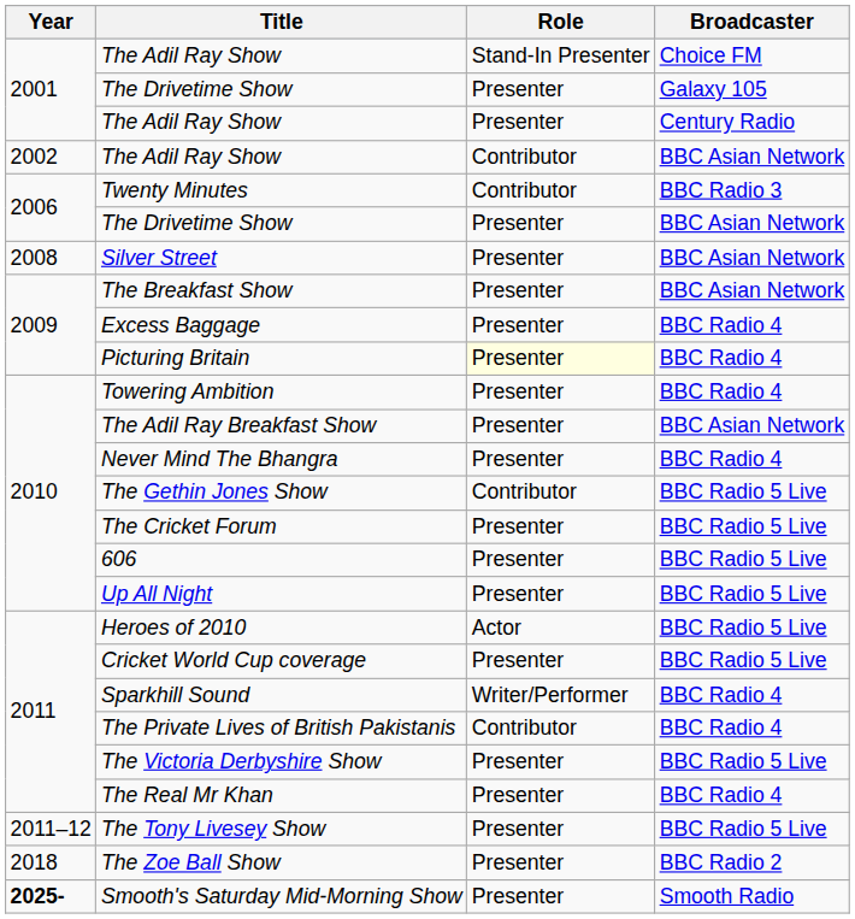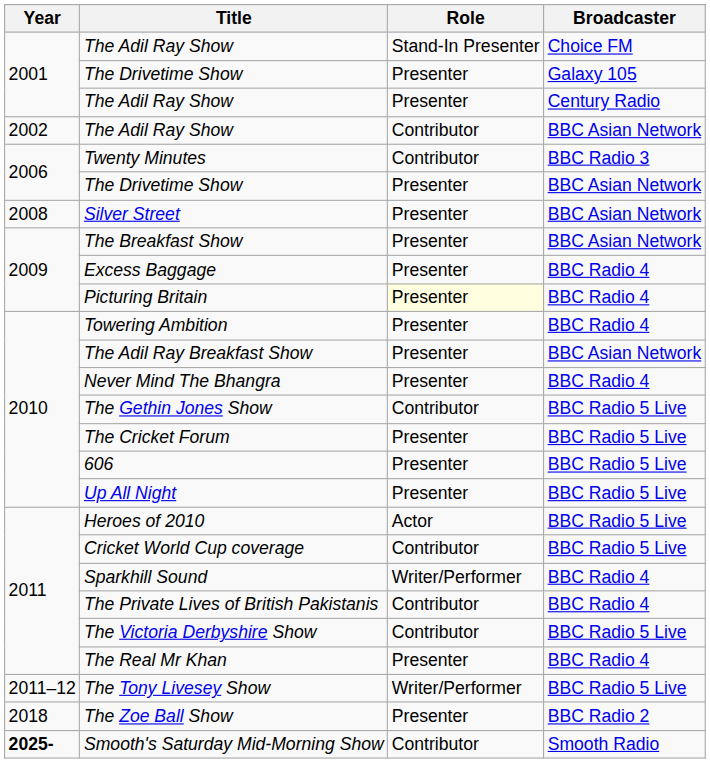Cricket World Cup coverage | Role: Presenter -> Contributor
The Victoria Derbyshire Show | Role: Presenter -> Contributor
The Tony Livesey Show | Role: Presenter -> Writer/Performer
Smooth's Saturday Mid-Morning Show | Role: Presenter -> Contributor
